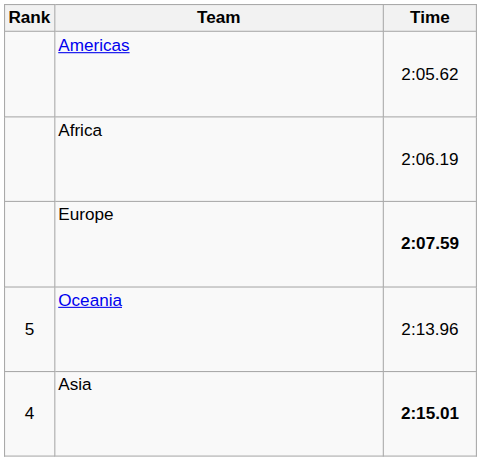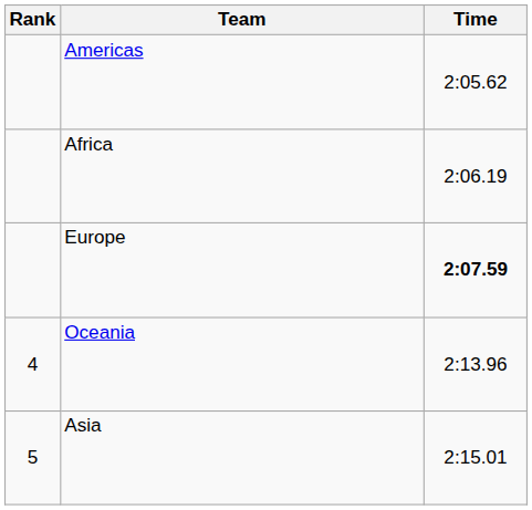Oceania | Rank: 5 -> 4
Asia | Rank: 4 -> 5
Asia | Time: bold -> normal
